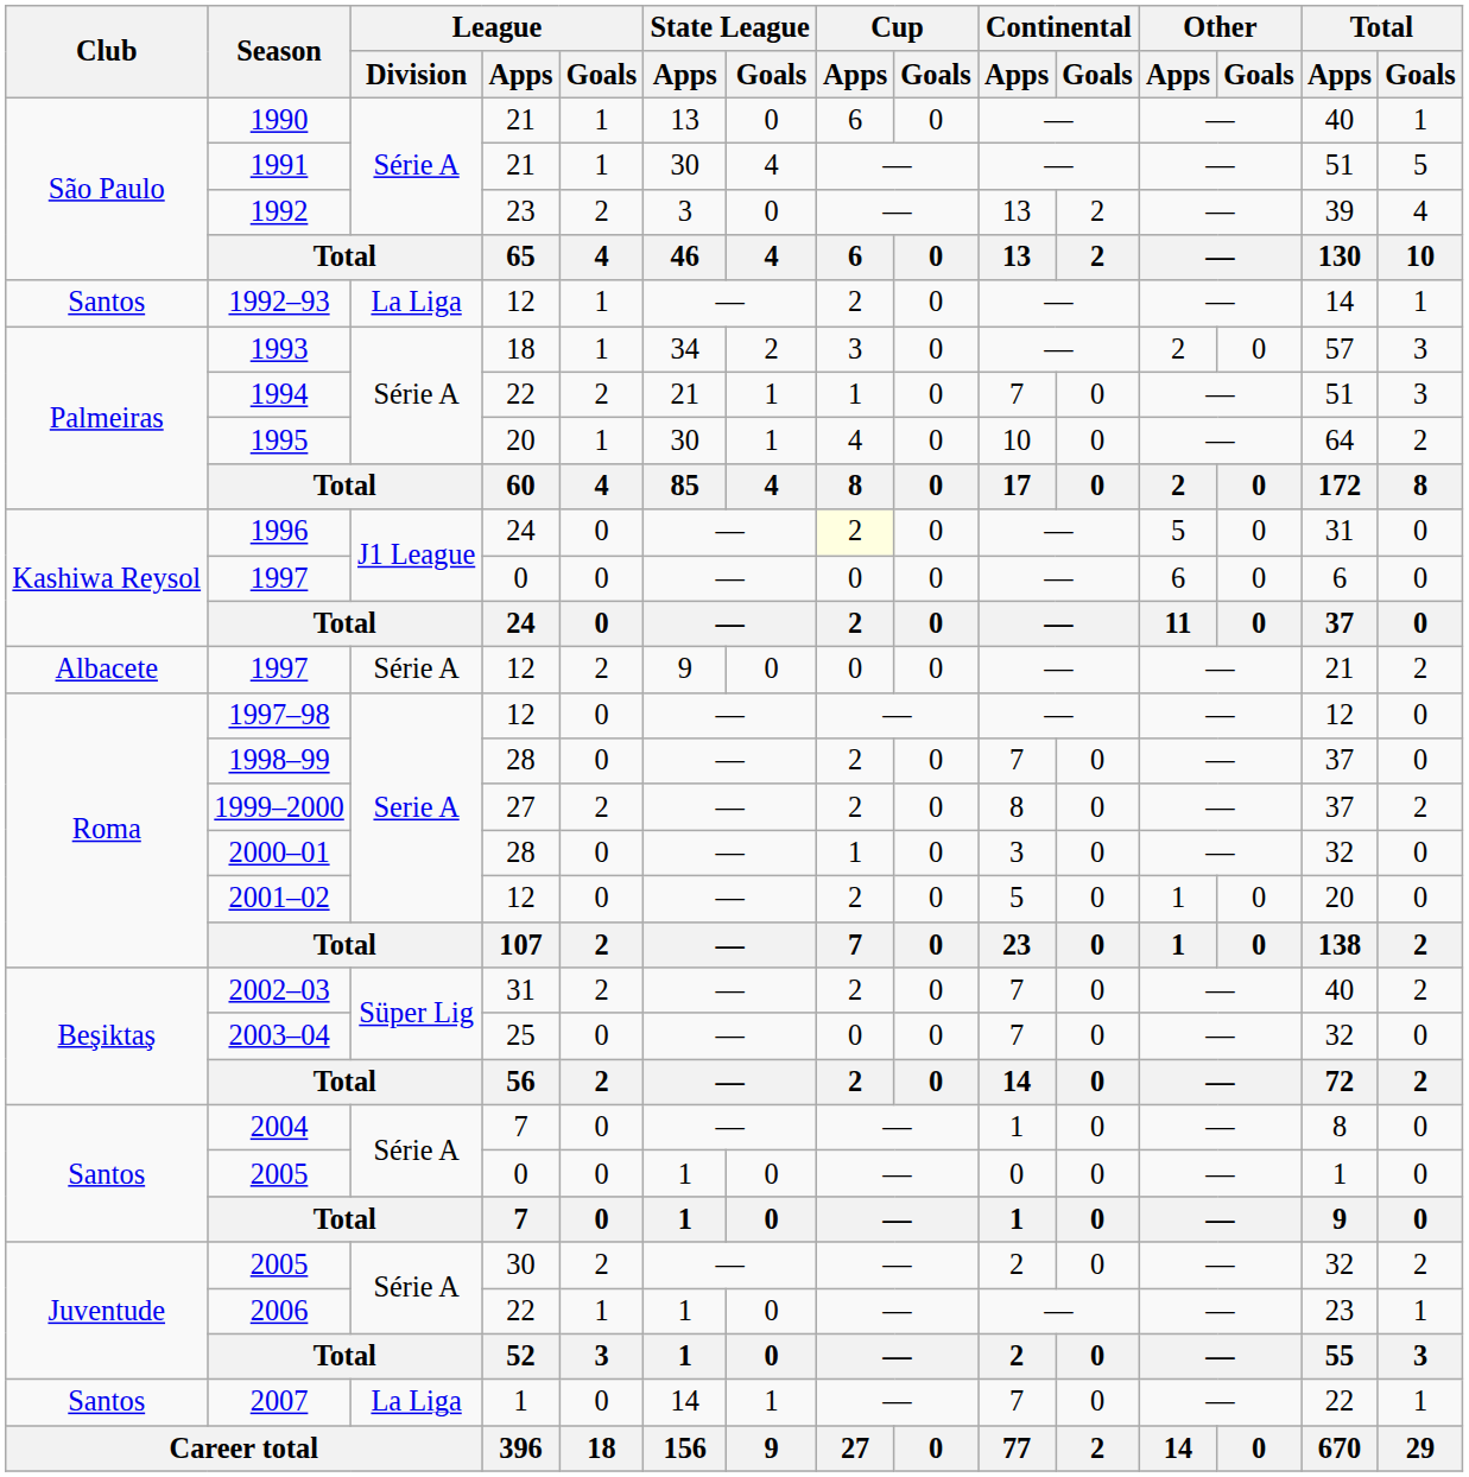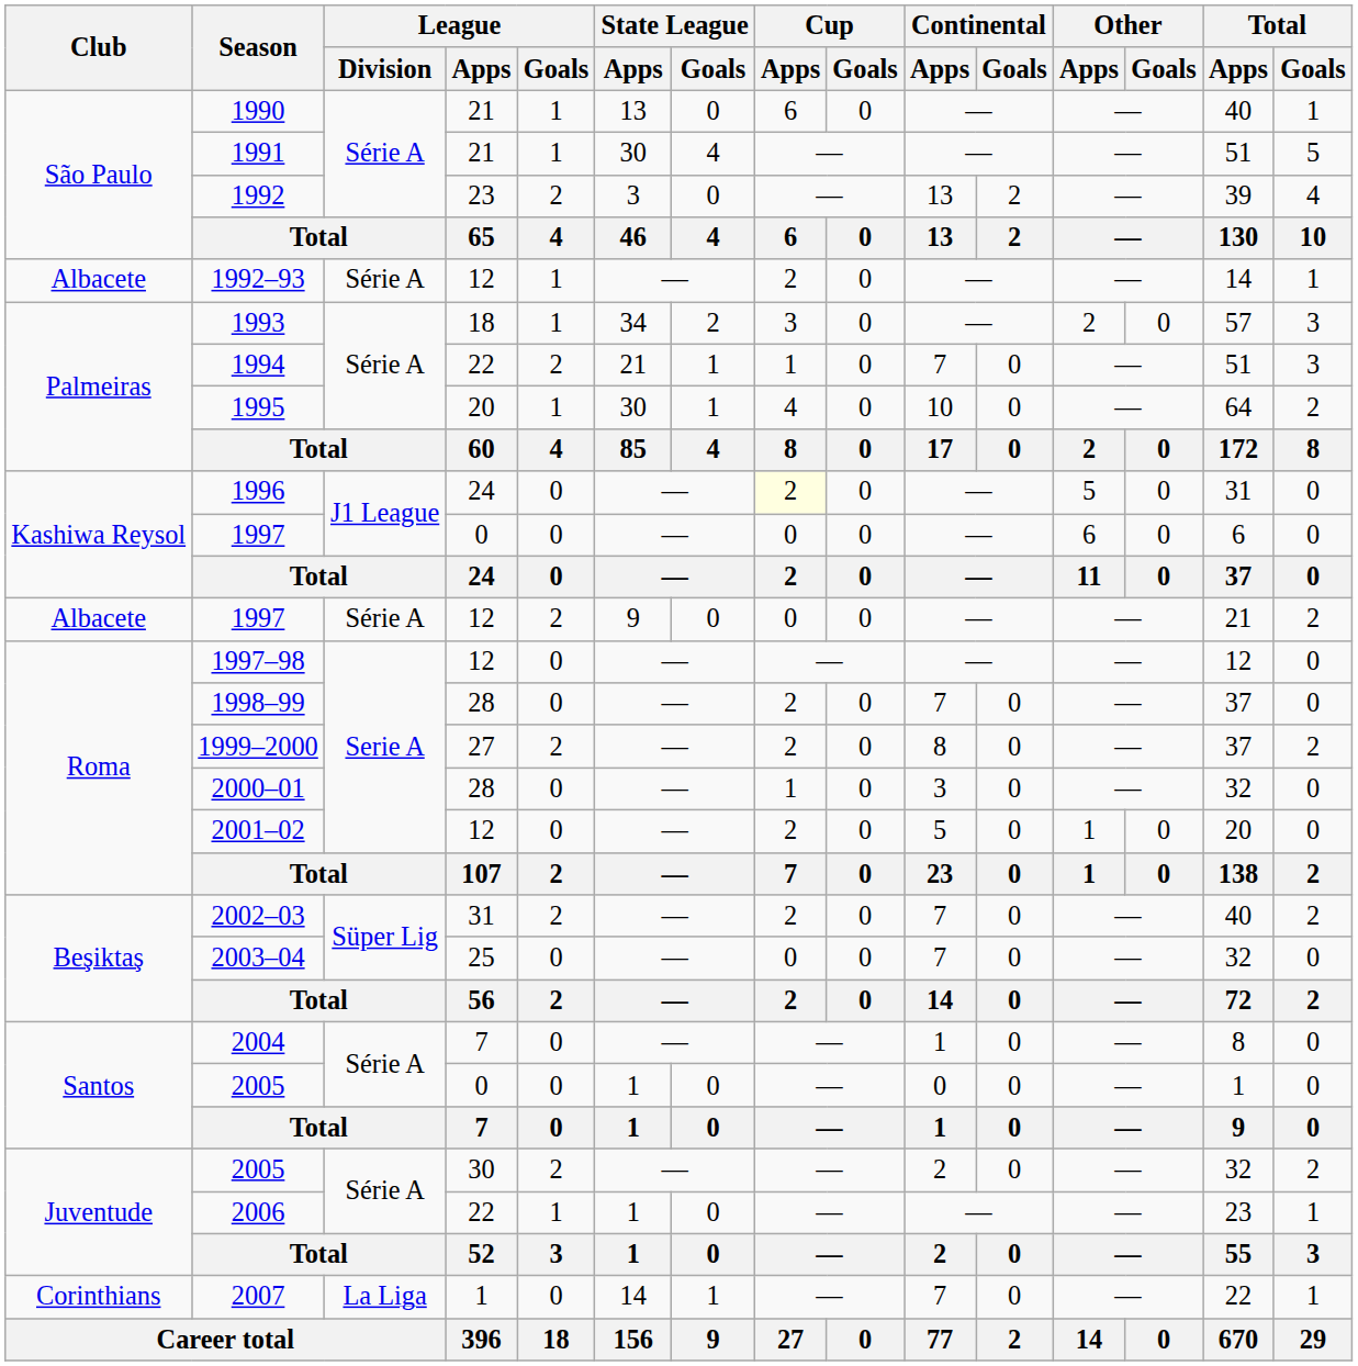1992–93 | Club: Santos -> Albacete
1992–93 | League / Division: La Liga -> Série A
2007 | Club: Santos -> Corinthians
